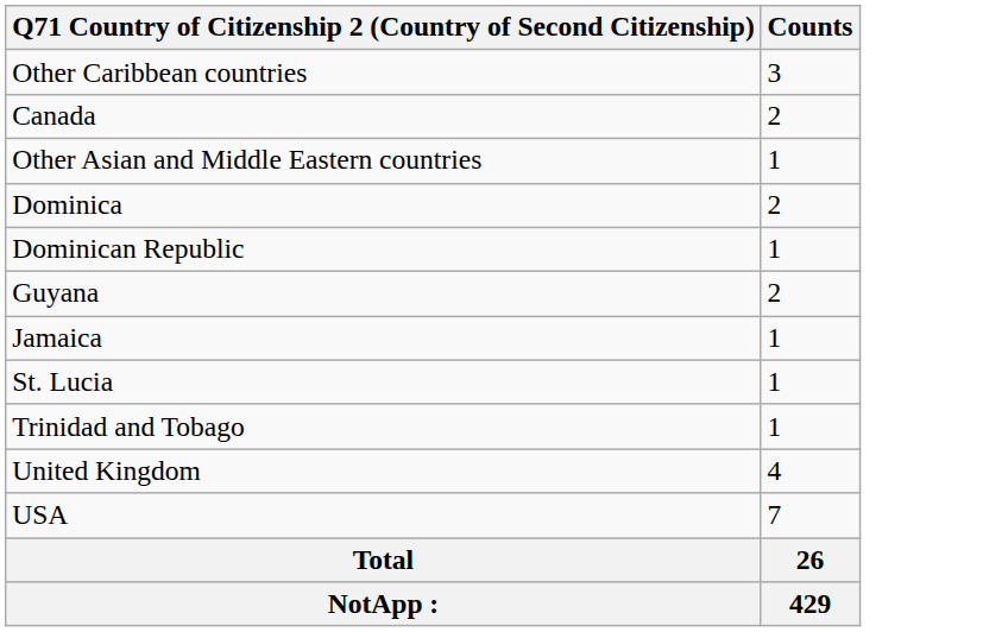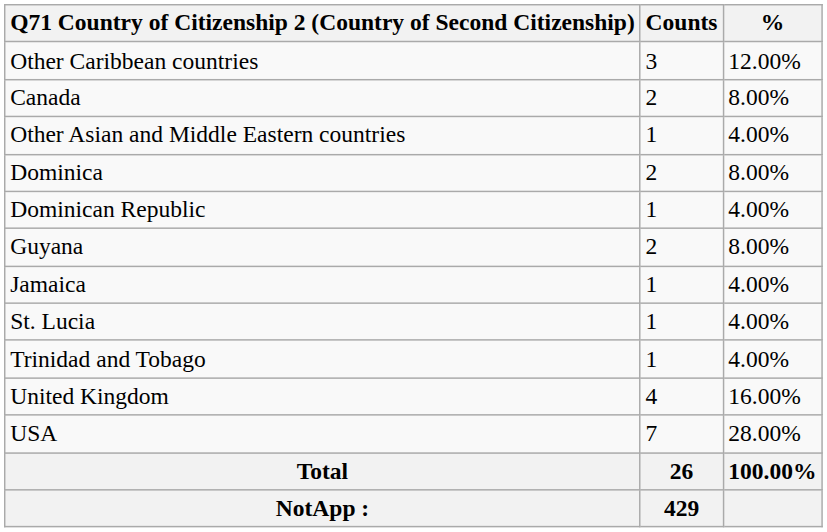+ column: % | 12.00% | 8.00% | 4.00% | 8.00% | 4.00% | 8.00% | 4.00% | 4.00% | 4.00% | 16.00% | 28.00% | 100.00%
